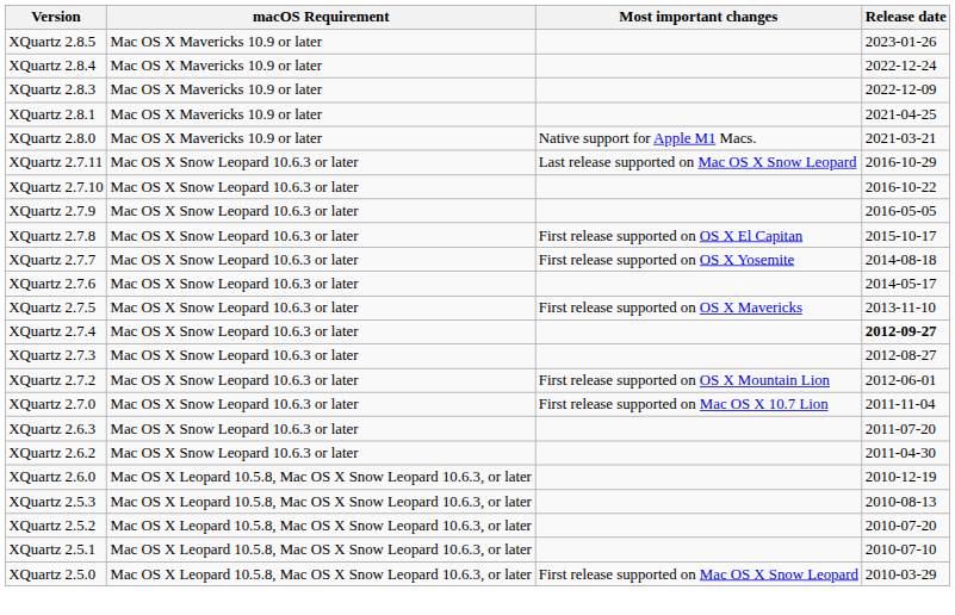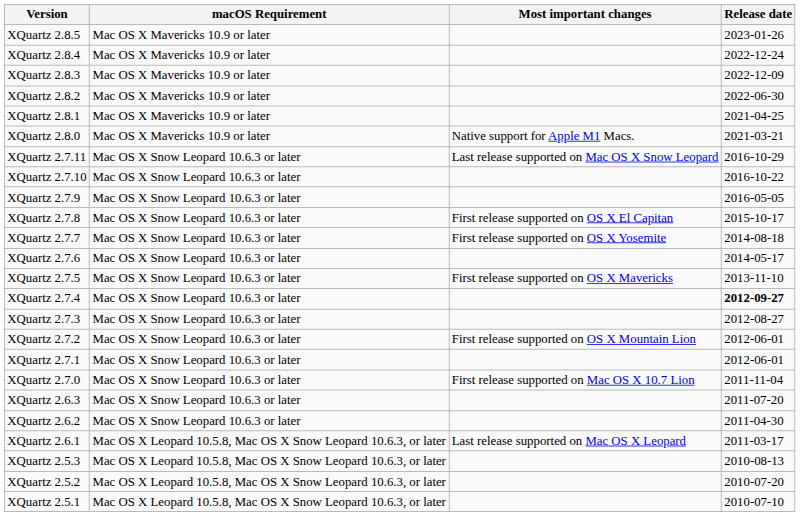+ row: XQuartz 2.8.2 | Mac OS X Mavericks 10.9 or later | 2022-06-30
+ row: XQuartz 2.7.1 | Mac OS X Snow Leopard 10.6.3 or later | 2012-06-01
+ row: XQuartz 2.6.1 | Mac OS X Leopard 10.5.8, Mac OS X Snow Leopard 10.6.3, or later | Last release supported on Mac OS X Leopard | 2011-03-17
- row: XQuartz 2.6.0 | Mac OS X Leopard 10.5.8, Mac OS X Snow Leopard 10.6.3, or later | 2010-12-19
- row: XQuartz 2.5.0 | Mac OS X Leopard 10.5.8, Mac OS X Snow Leopard 10.6.3, or later | First release supported on Mac OS X Snow Leopard | 2010-03-29
